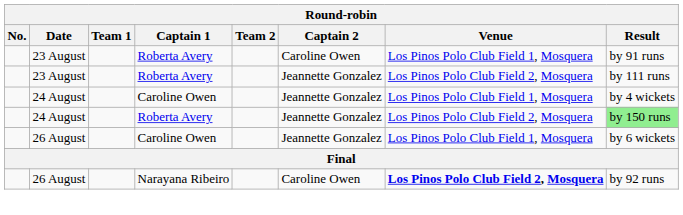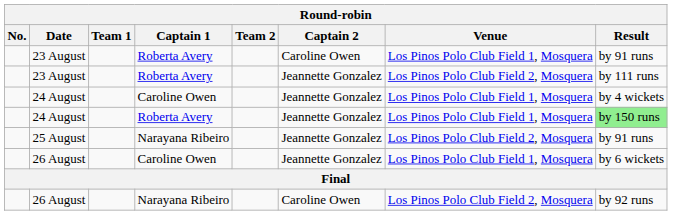24 August / Roberta Avery | Venue: Los Pinos Polo Club Field 2, Mosquera -> Los Pinos Polo Club Field 1, Mosquera
+ row: 25 August | Narayana Ribeiro | Jeannette Gonzalez | Los Pinos Polo Club Field 2, Mosquera | by 91 runs
26 August / Narayana Ribeiro | Venue: bold -> normal
